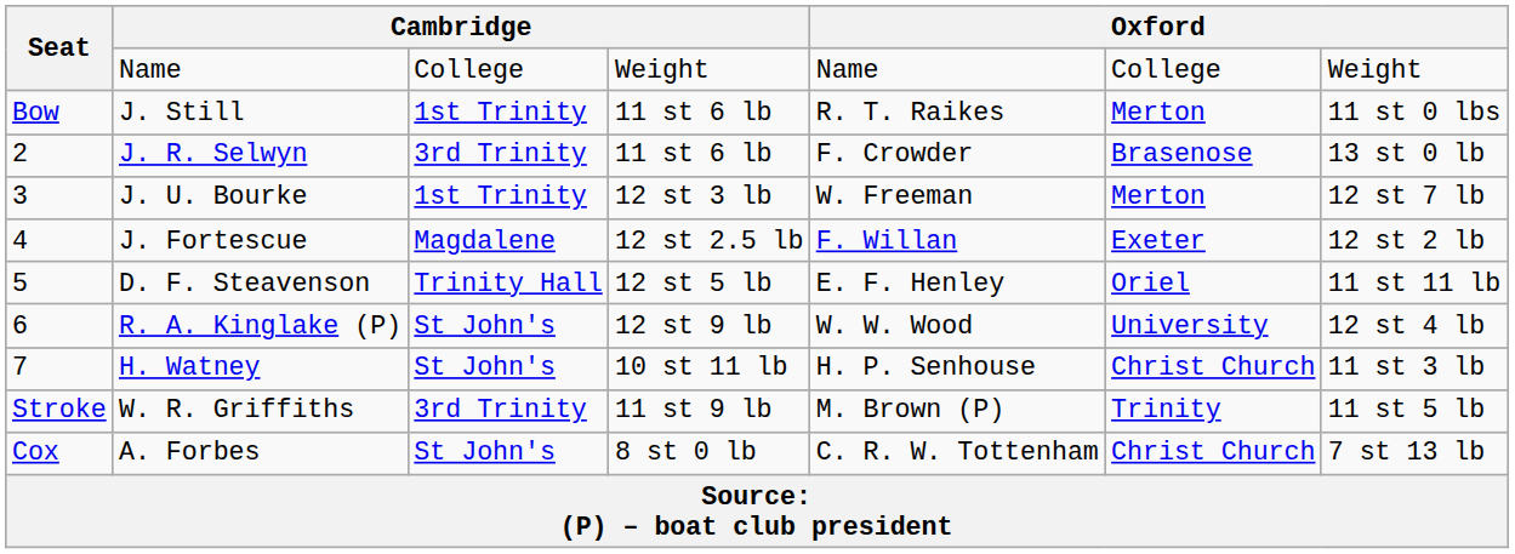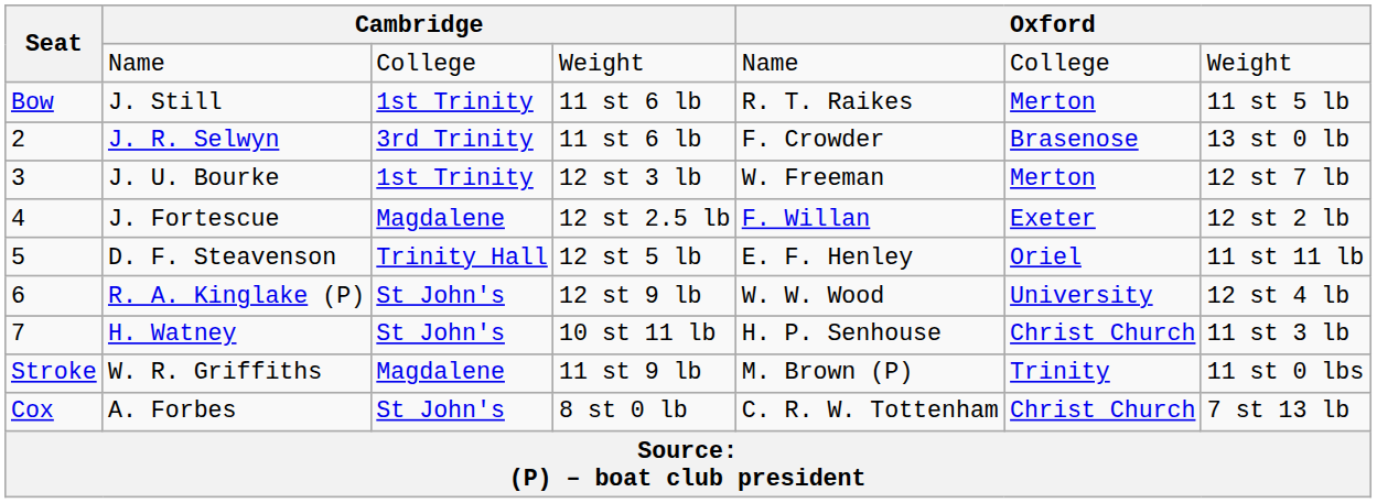J. Still | column 7: 11 st 0 lbs -> 11 st 5 lb
W. R. Griffiths | column 3: 3rd Trinity -> Magdalene
W. R. Griffiths | column 7: 11 st 5 lb -> 11 st 0 lbs
